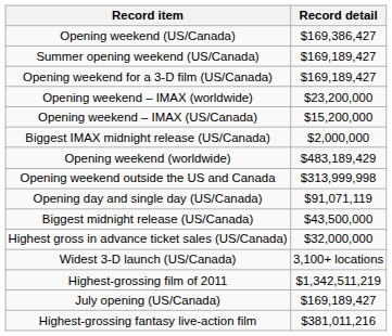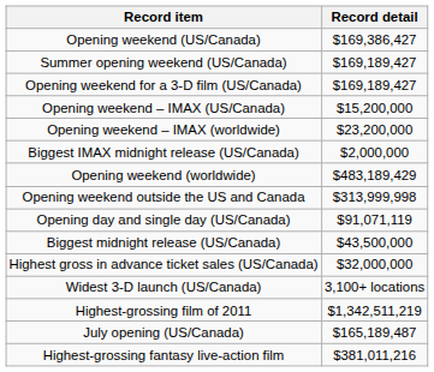rows swapped: Opening weekend – IMAX (US/Canada) <-> Opening weekend – IMAX (worldwide)
July opening (US/Canada) | Record detail: $169,189,427 -> $165,189,487
